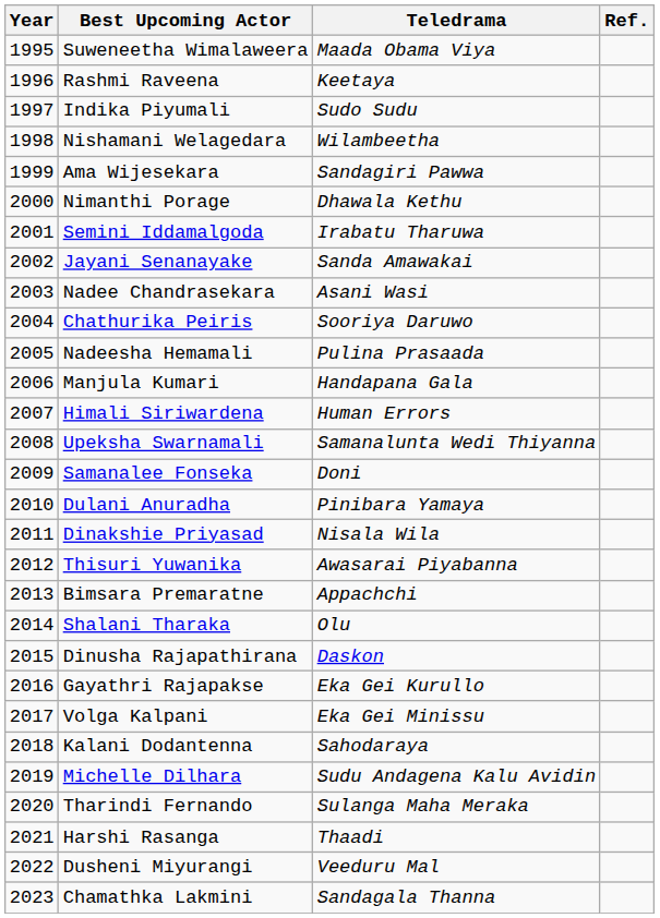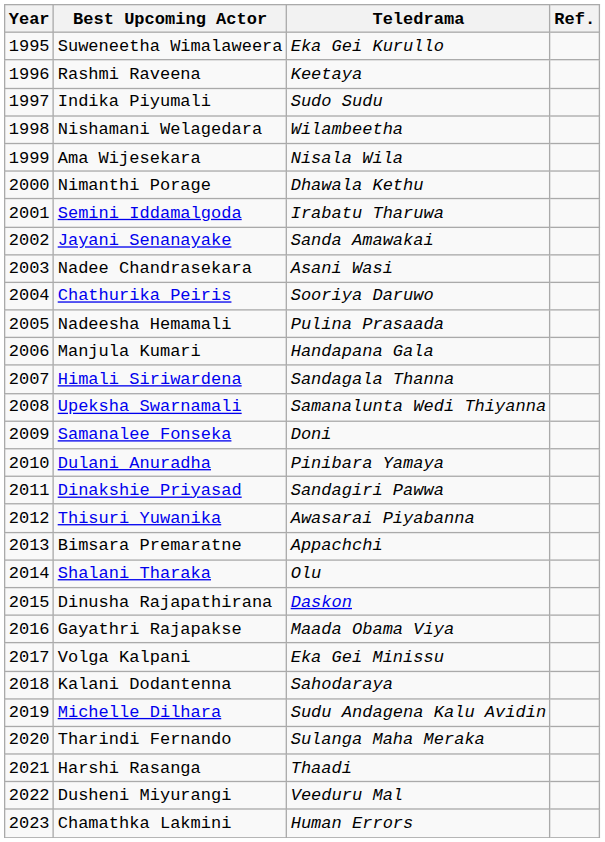Suweneetha Wimalaweera | Teledrama: Maada Obama Viya -> Eka Gei Kurullo
Ama Wijesekara | Teledrama: Sandagiri Pawwa -> Nisala Wila
Himali Siriwardena | Teledrama: Human Errors -> Sandagala Thanna
Dinakshie Priyasad | Teledrama: Nisala Wila -> Sandagiri Pawwa
Gayathri Rajapakse | Teledrama: Eka Gei Kurullo -> Maada Obama Viya
Chamathka Lakmini | Teledrama: Sandagala Thanna -> Human Errors
